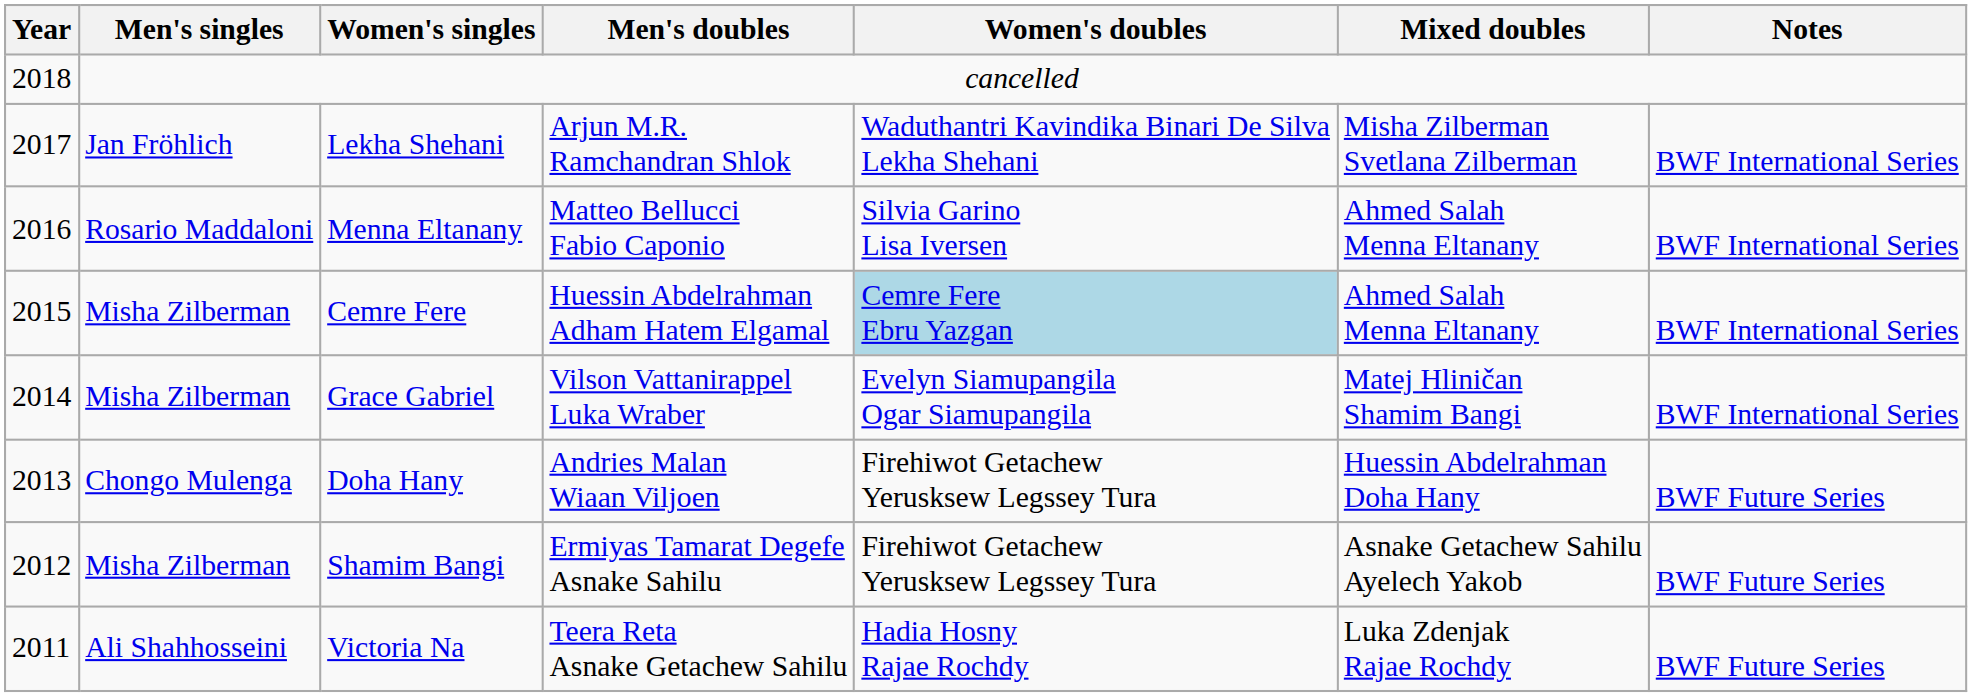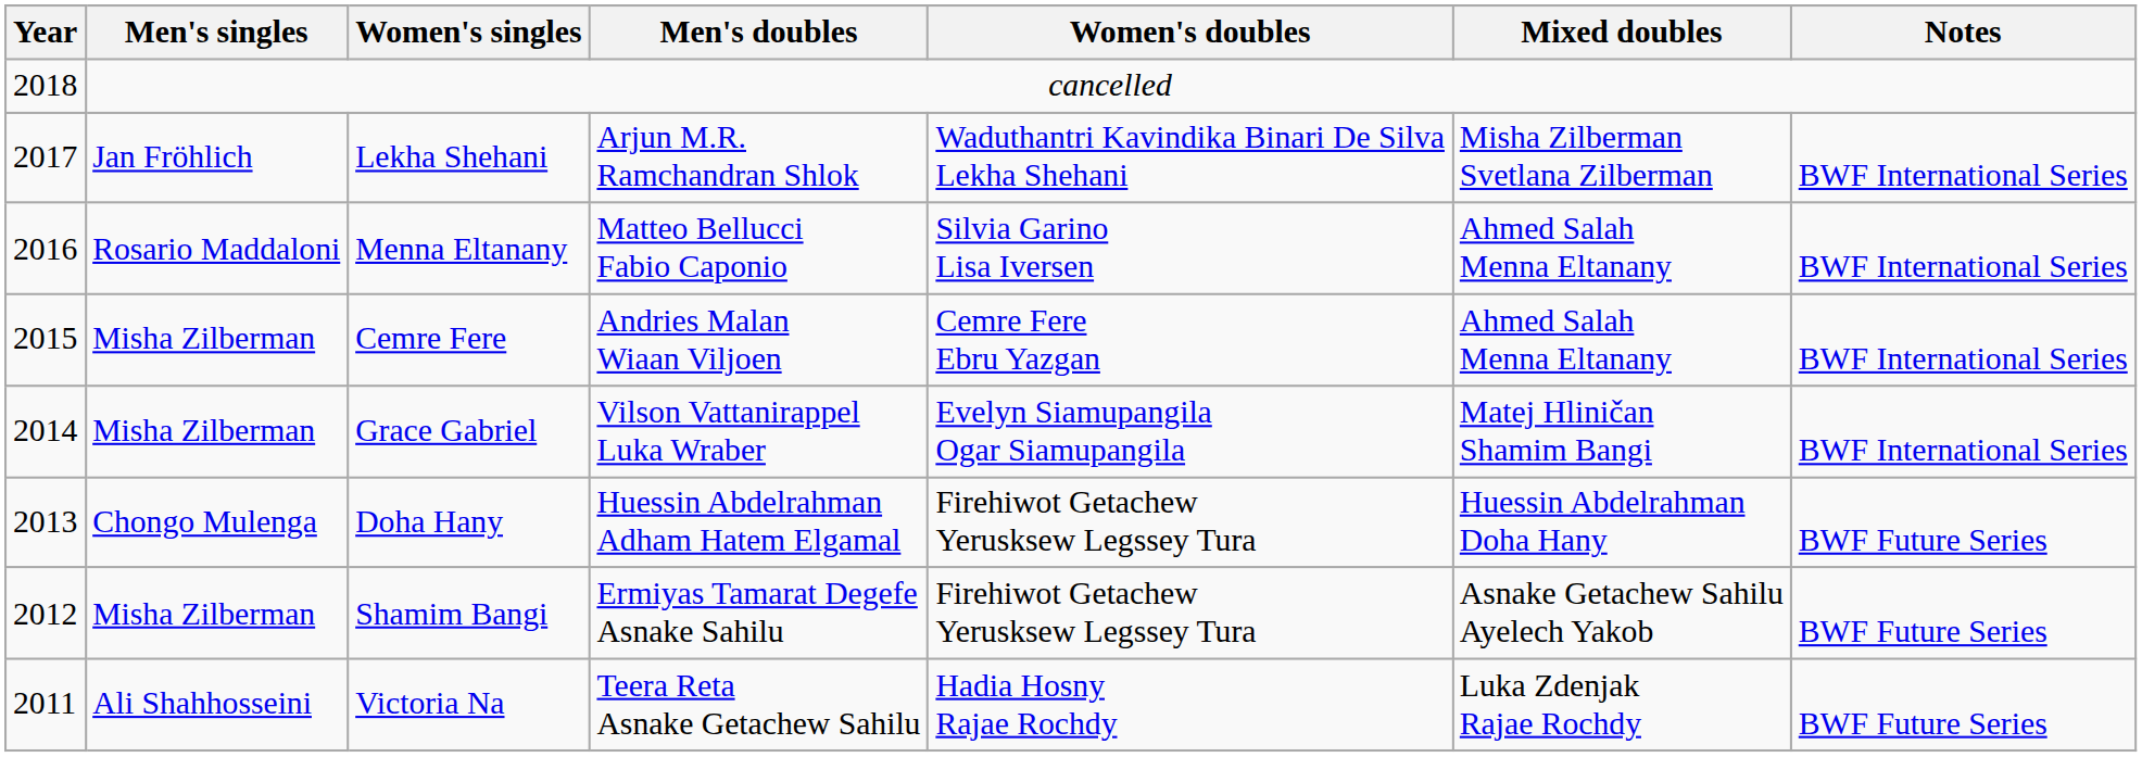Cemre Fere | Men's doubles: Huessin Abdelrahman Adham Hatem Elgamal -> Andries Malan Wiaan Viljoen
Cemre Fere | Women's doubles: lightblue background -> no background
Doha Hany | Men's doubles: Andries Malan Wiaan Viljoen -> Huessin Abdelrahman Adham Hatem Elgamal
